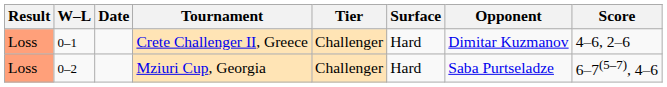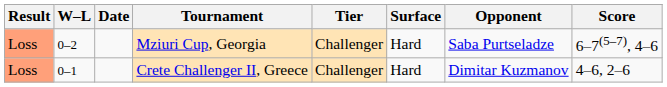rows swapped: Crete Challenger II, Greece <-> Mziuri Cup, Georgia
